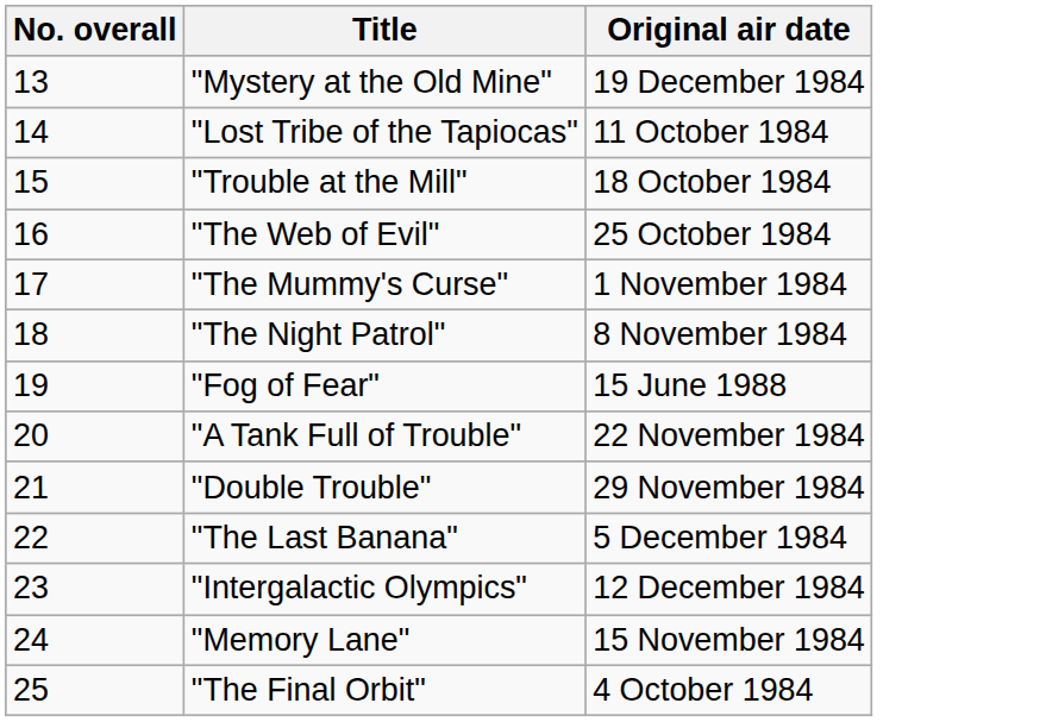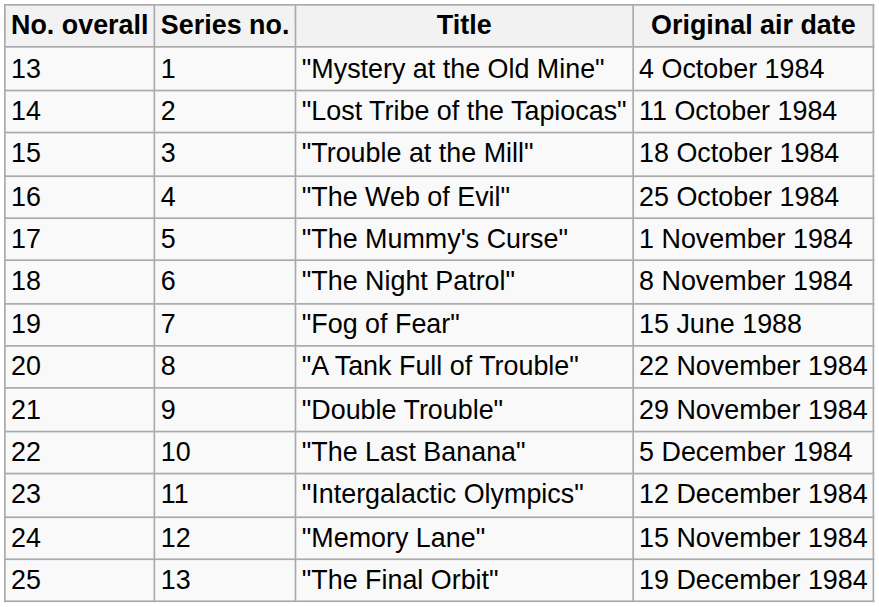+ column: Series no. | 1 | 2 | 3 | 4 | 5 | 6 | 7 | 8 | 9 | 10 | 11 | 12 | 13
"Mystery at the Old Mine" | Original air date: 19 December 1984 -> 4 October 1984
"The Final Orbit" | Original air date: 4 October 1984 -> 19 December 1984
